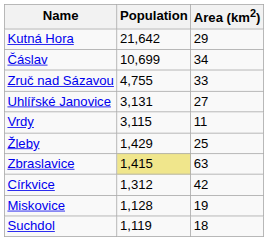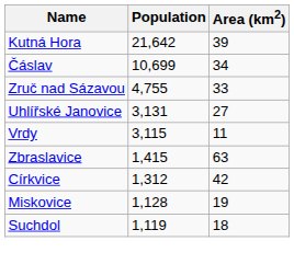Kutná Hora | Area (km2): 29 -> 39
- row: Žleby | 1,429 | 25
Zbraslavice | Population: khaki background -> no background
